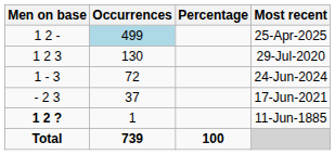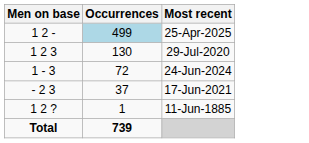- column: Percentage | 100
11-Jun-1885 | Men on base: bold -> normal
